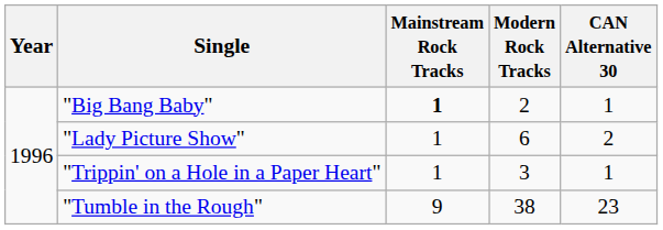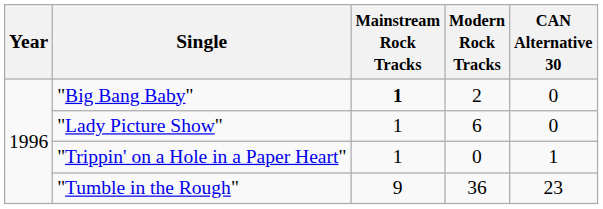"Big Bang Baby" | CAN Alternative 30: 1 -> 0
"Lady Picture Show" | CAN Alternative 30: 2 -> 0
"Trippin' on a Hole in a Paper Heart" | Modern Rock Tracks: 3 -> 0
"Tumble in the Rough" | Modern Rock Tracks: 38 -> 36
